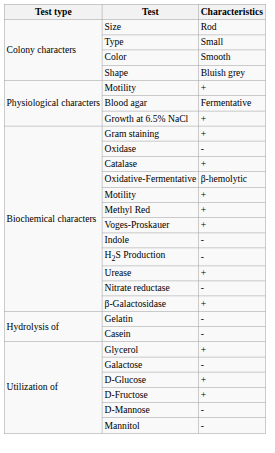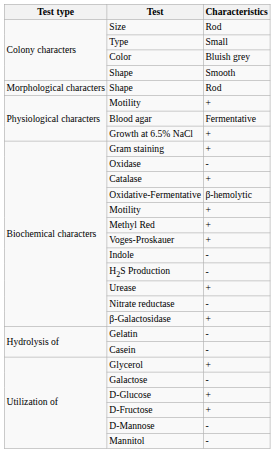Color | Characteristics: Smooth -> Bluish grey
Colony characters / Shape | Characteristics: Bluish grey -> Smooth
+ row: Morphological characters | Shape | Rod
